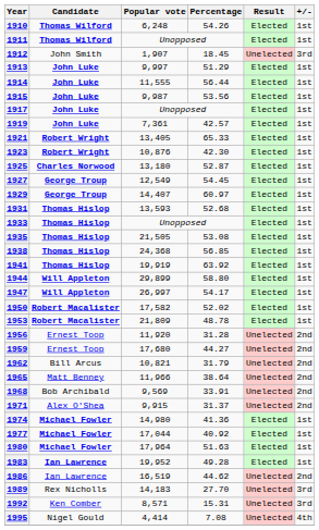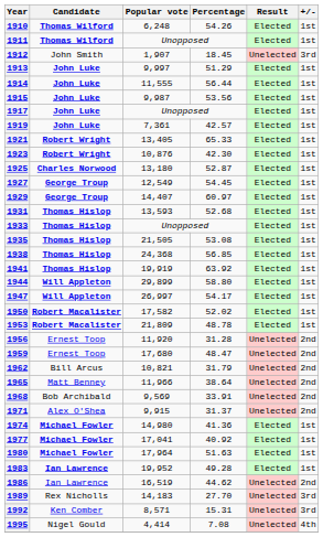1959 | Percentage: 44.27 -> 48.47
1977 | Popular vote: 17,044 -> 17,041
